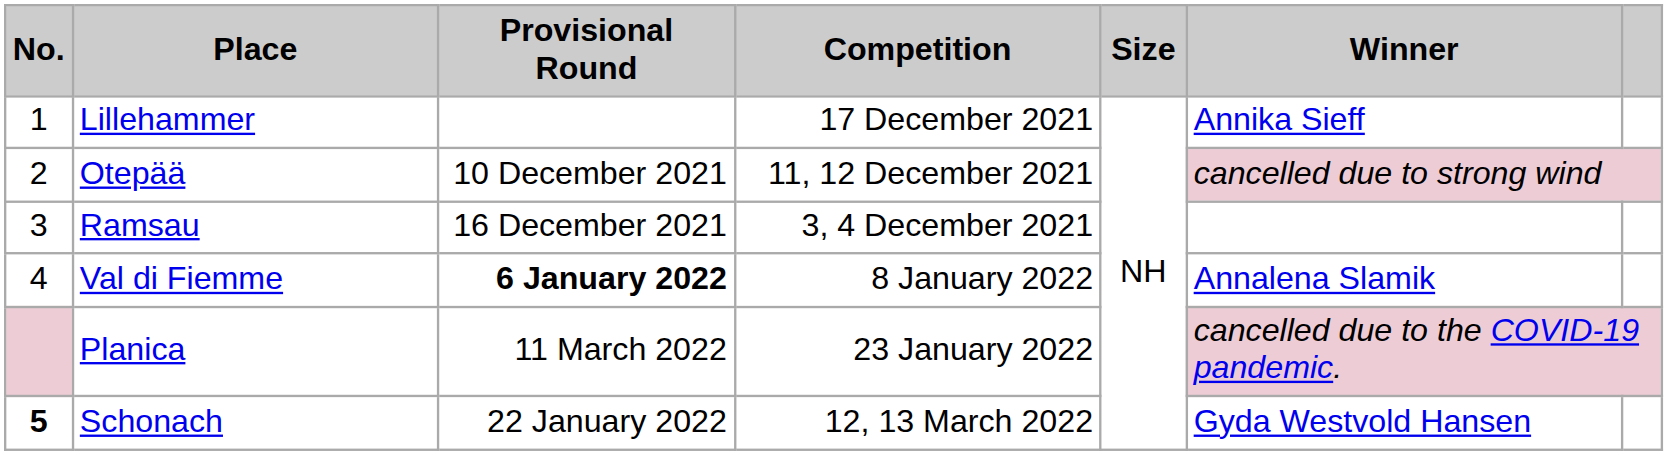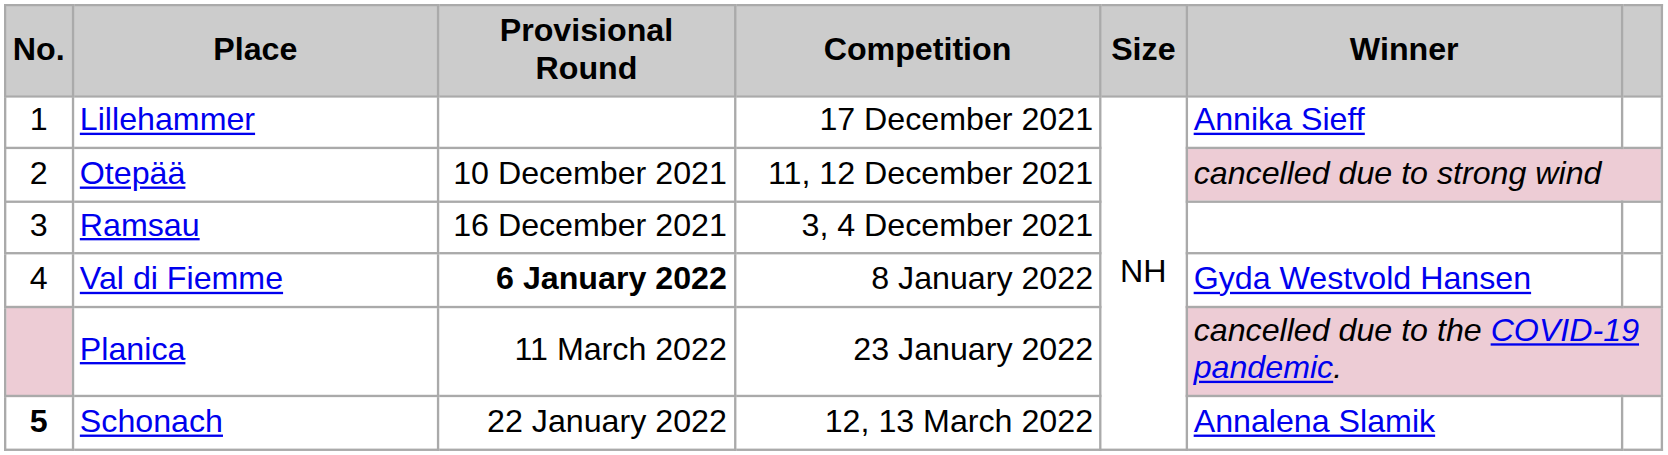Val di Fiemme | Winner: Annalena Slamik -> Gyda Westvold Hansen
Schonach | Winner: Gyda Westvold Hansen -> Annalena Slamik
